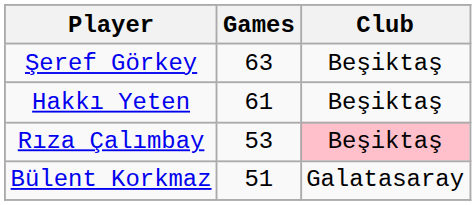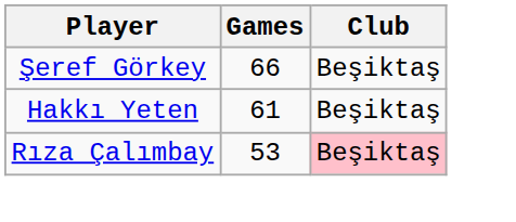Şeref Görkey | Games: 63 -> 66
- row: Bülent Korkmaz | 51 | Galatasaray
